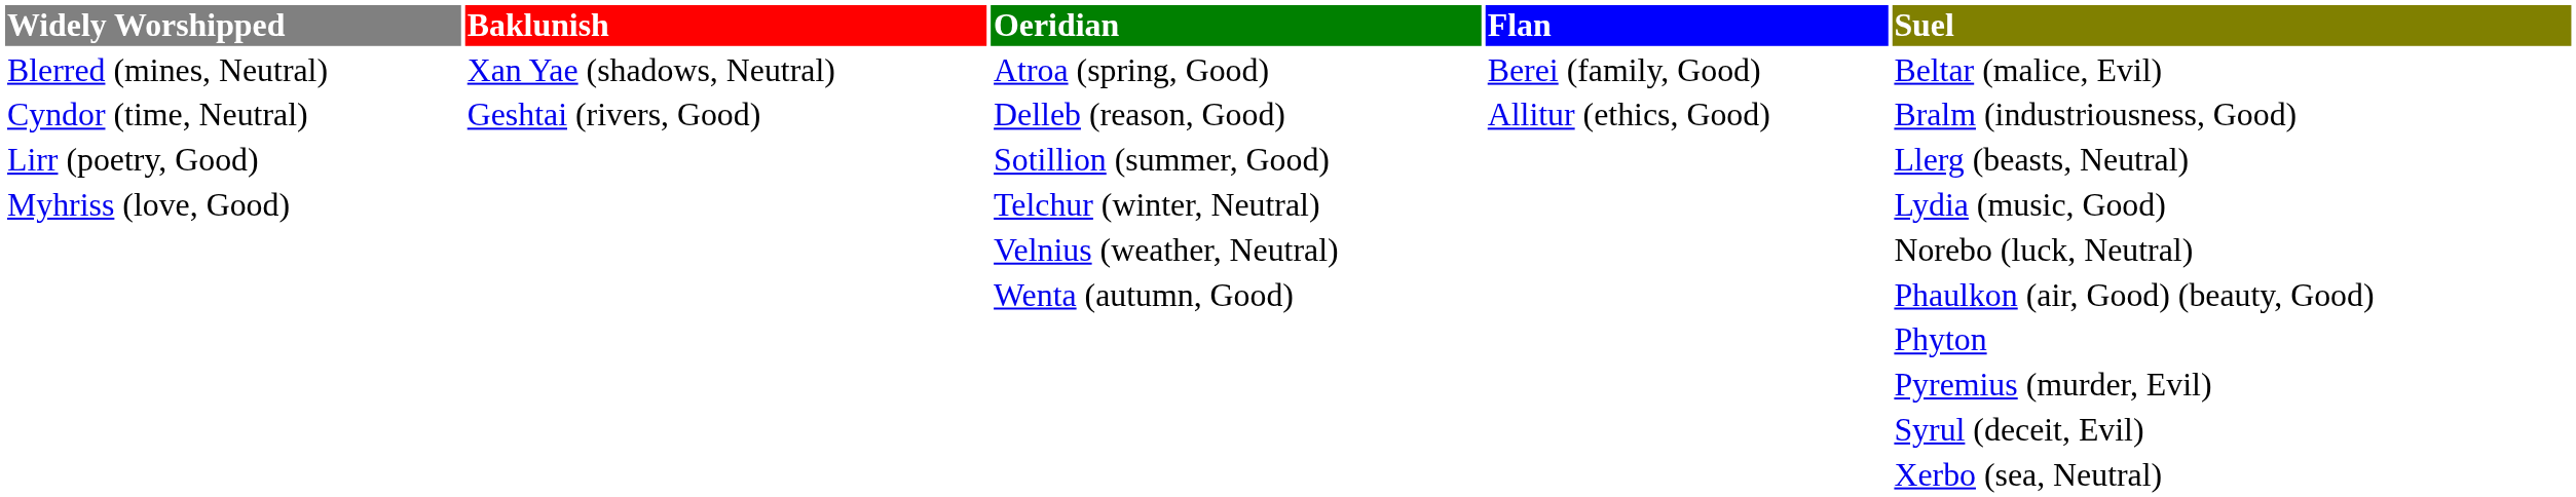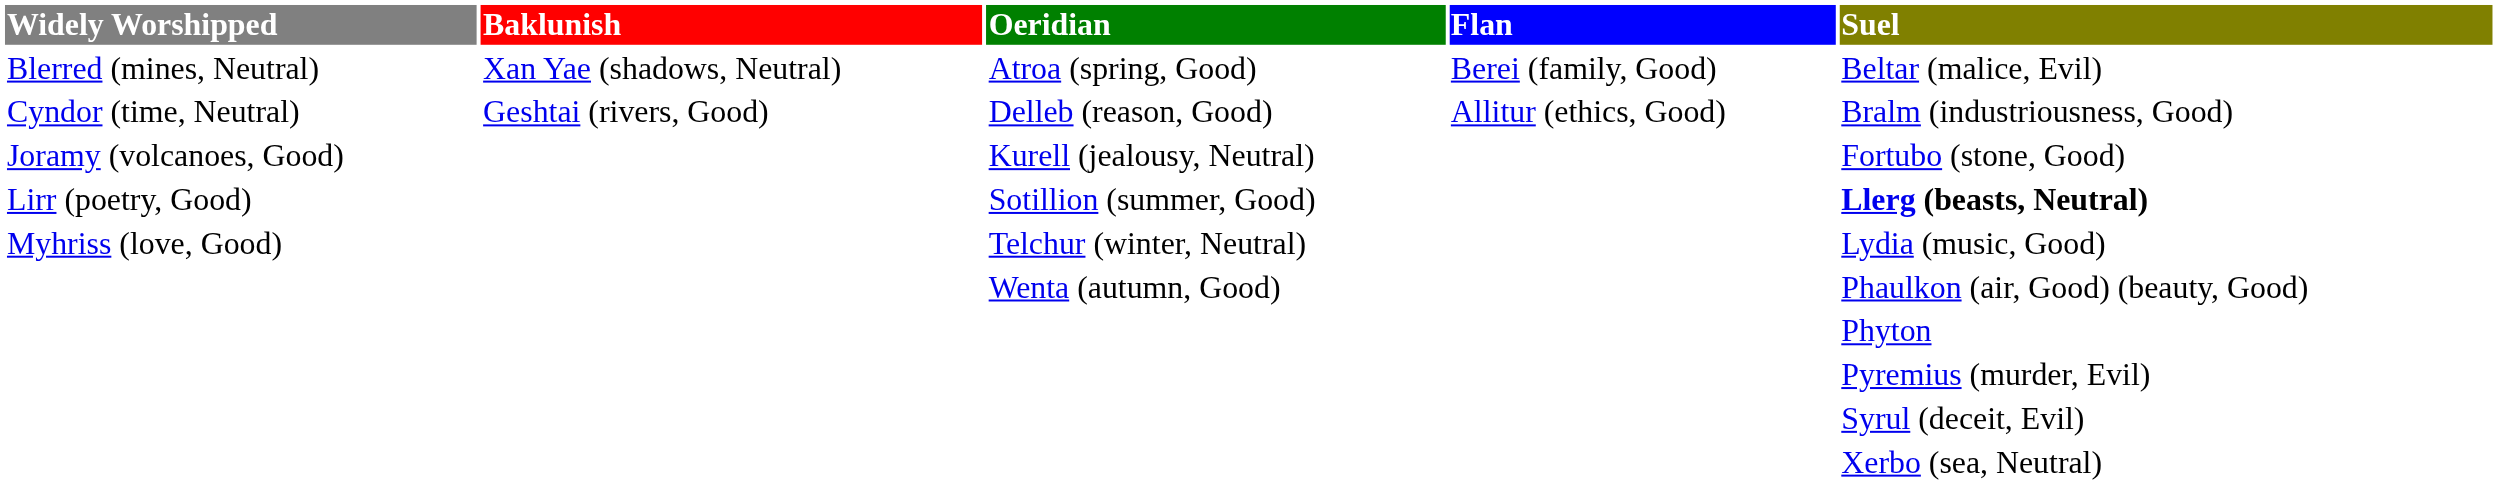+ row: Joramy (volcanoes, Good) | Kurell (jealousy, Neutral) | Fortubo (stone, Good)
Sotillion (summer, Good) | Suel: normal -> bold
- row: Velnius (weather, Neutral) | Norebo (luck, Neutral)
